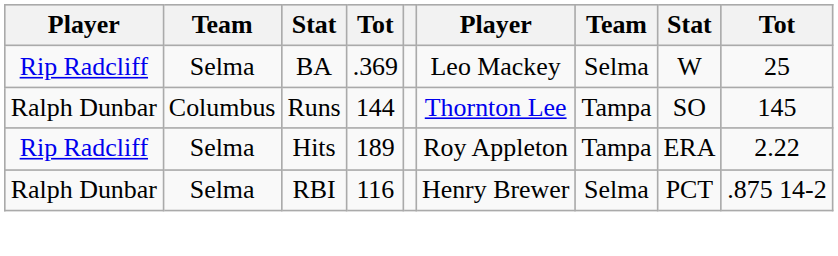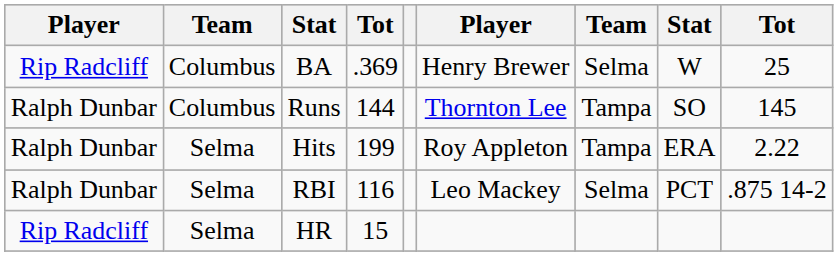BA | column 2: Selma -> Columbus
BA | column 6: Leo Mackey -> Henry Brewer
Hits | column 1: Rip Radcliff -> Ralph Dunbar
Hits | column 4: 189 -> 199
RBI | column 6: Henry Brewer -> Leo Mackey
+ row: Rip Radcliff | Selma | HR | 15
